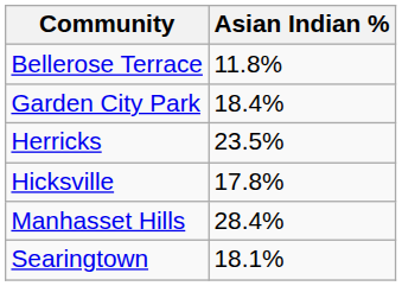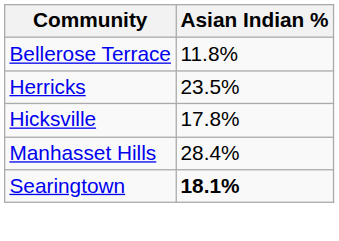- row: Garden City Park | 18.4%
Searingtown | Asian Indian %: normal -> bold
